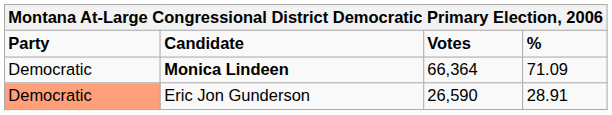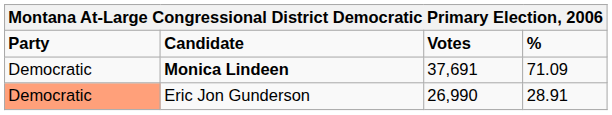Monica Lindeen | Votes: 66,364 -> 37,691
Eric Jon Gunderson | Votes: 26,590 -> 26,990
